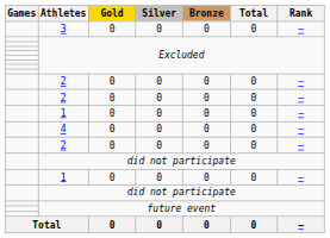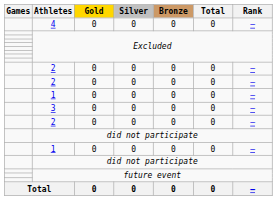rows swapped: 4 <-> 3
